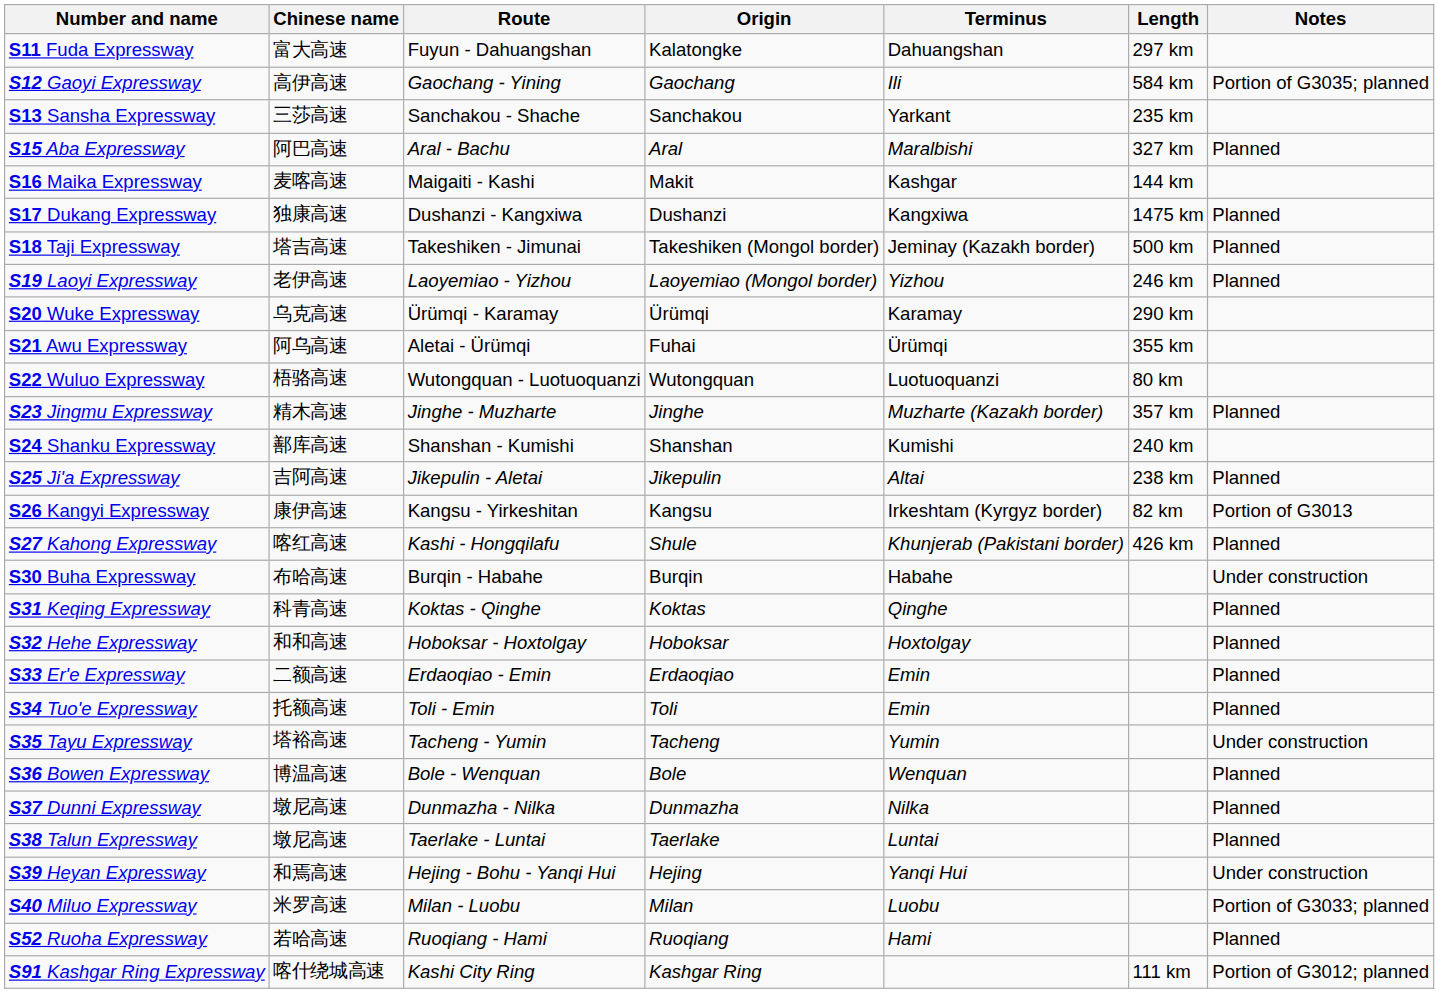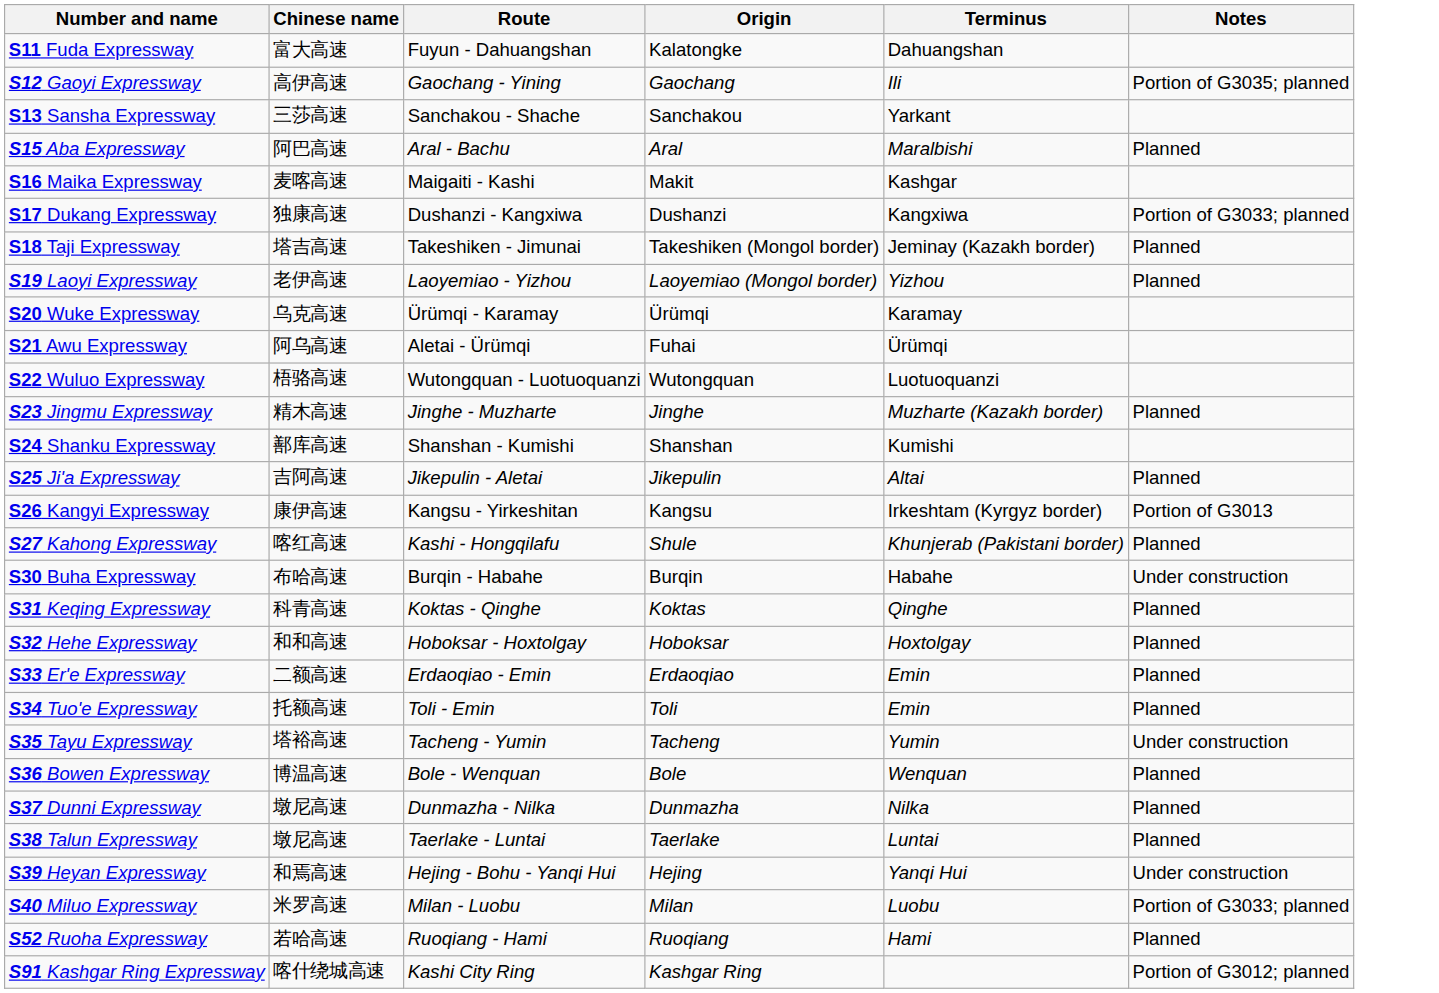- column: Length | 297 km | 584 km | 235 km | 327 km | 144 km | 1475 km | 500 km | 246 km | 290 km | 355 km | 80 km | 357 km | 240 km | 238 km | 82 km | 426 km | 111 km
S17 Dukang Expressway | Notes: Planned -> Portion of G3033; planned
